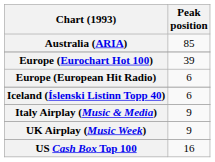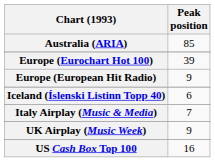Europe (European Hit Radio) | Peak position: 6 -> 9
Italy Airplay (Music & Media) | Peak position: 9 -> 7
